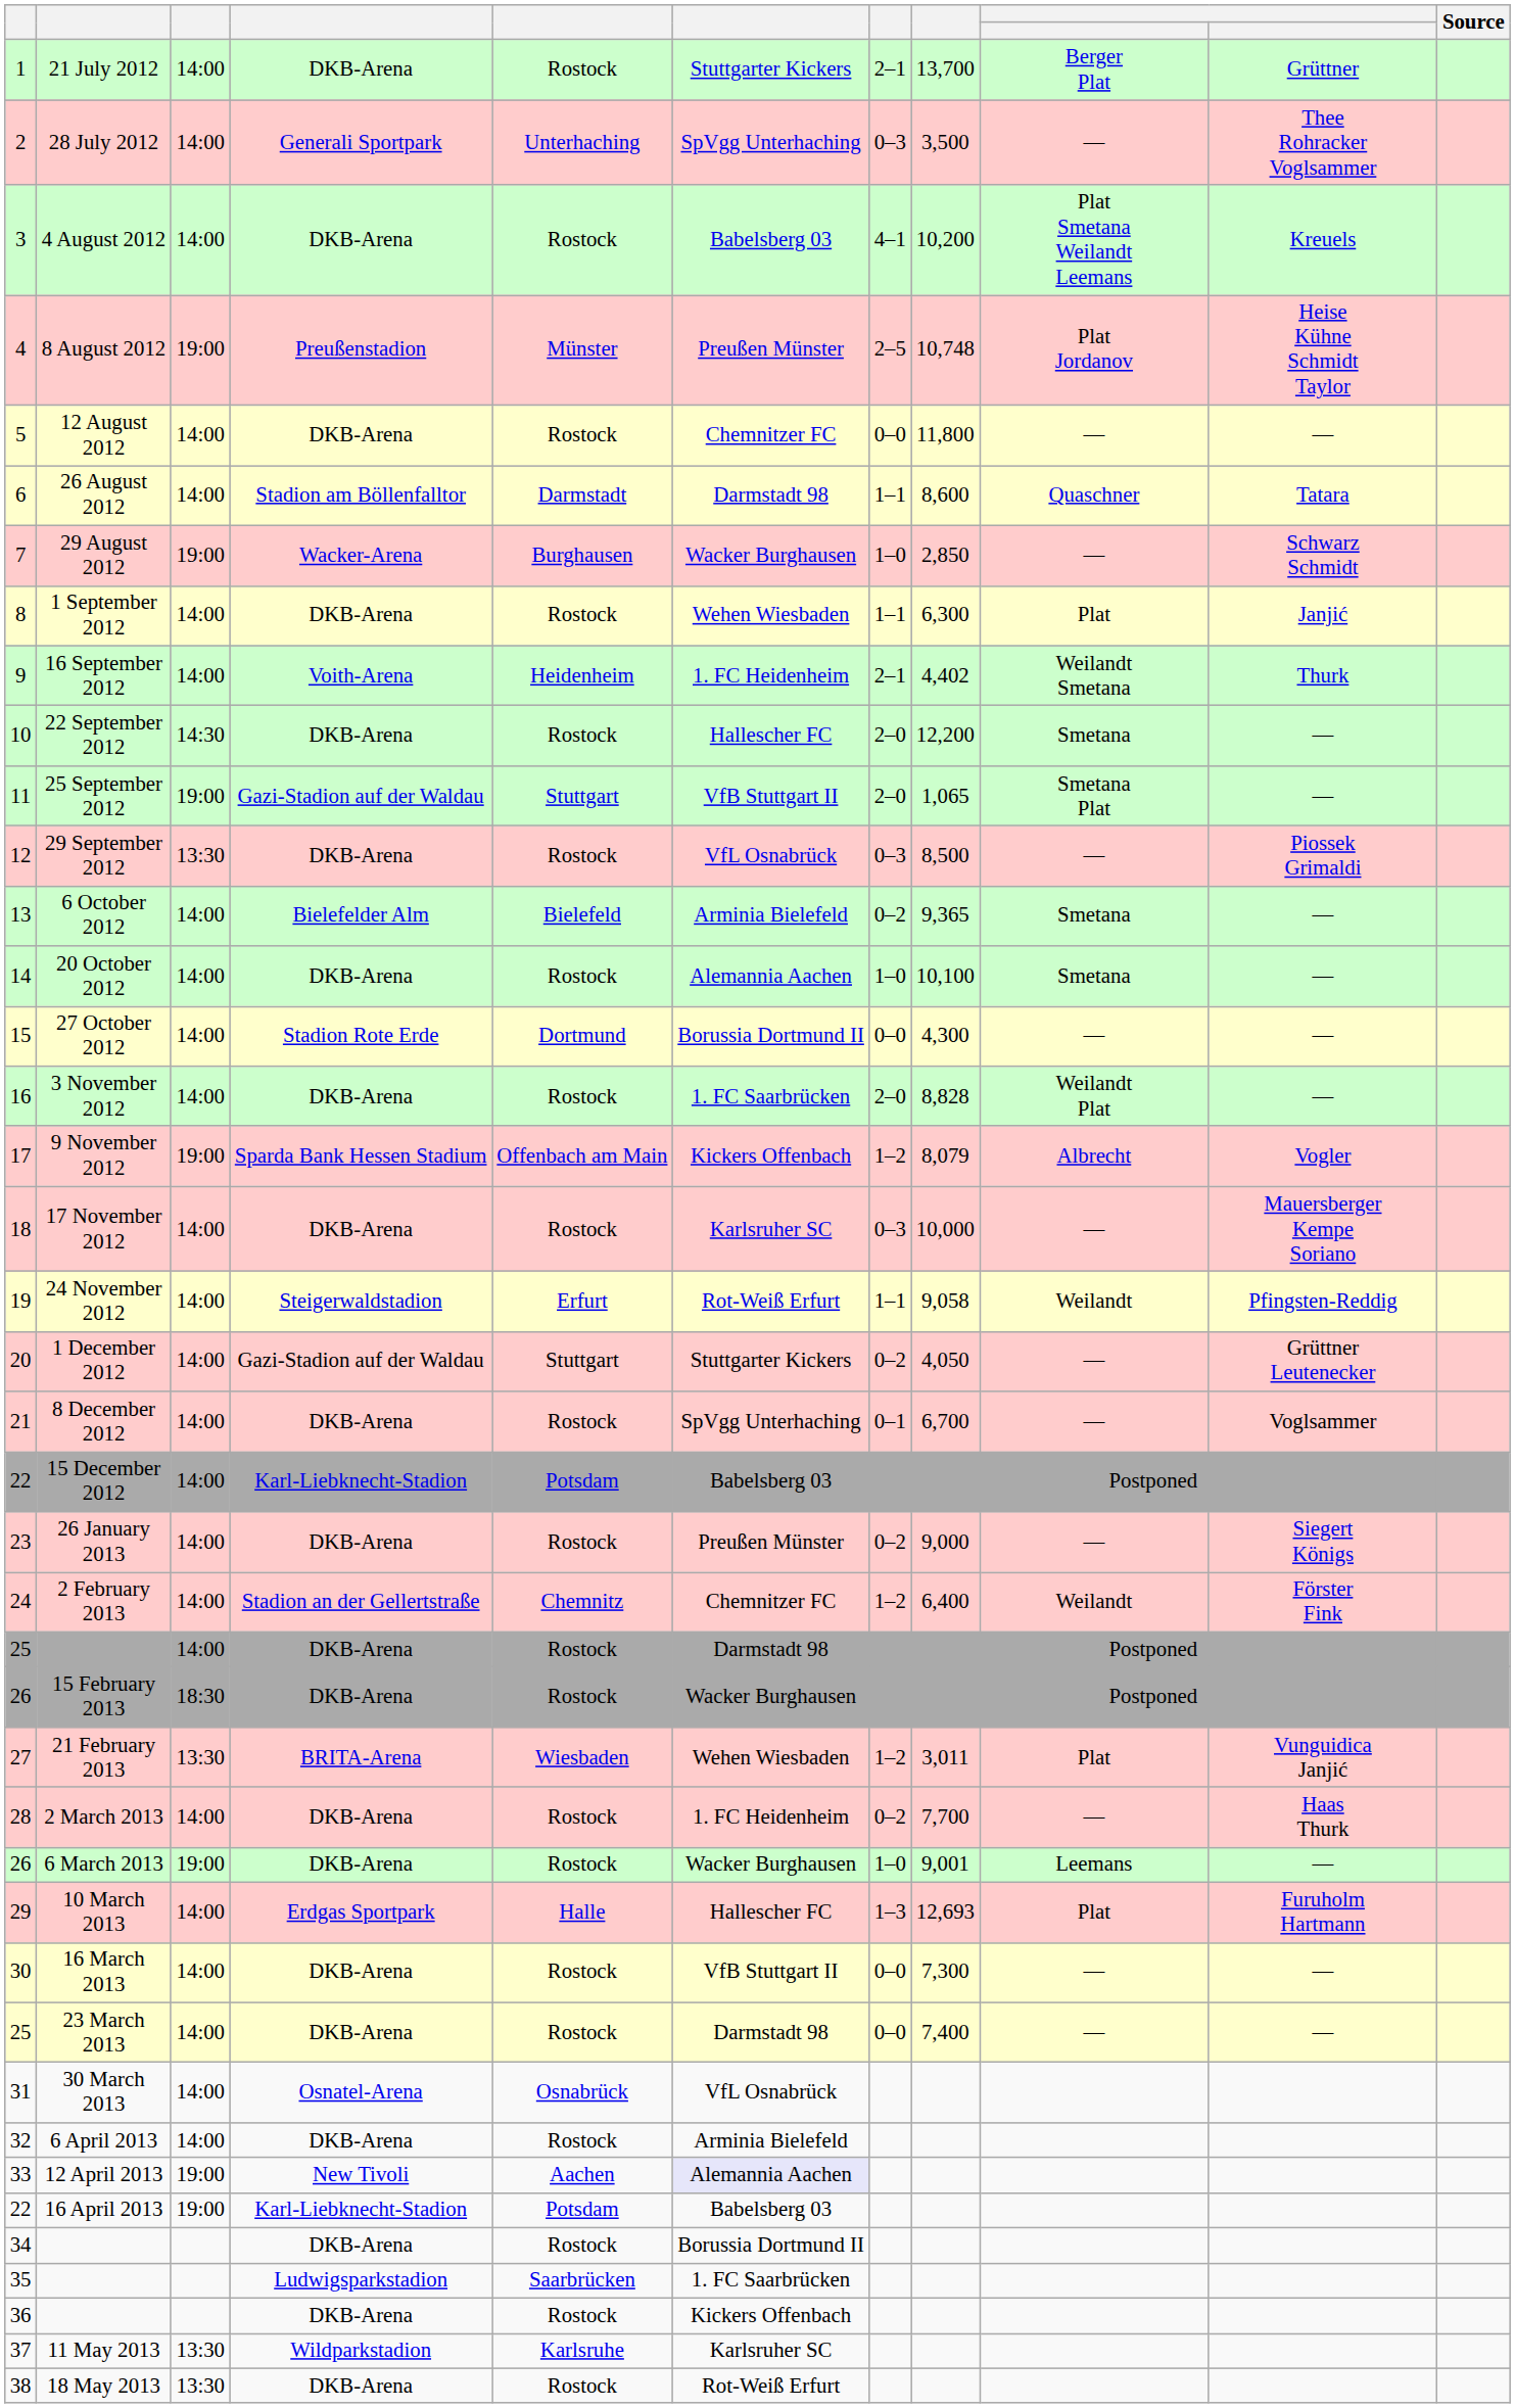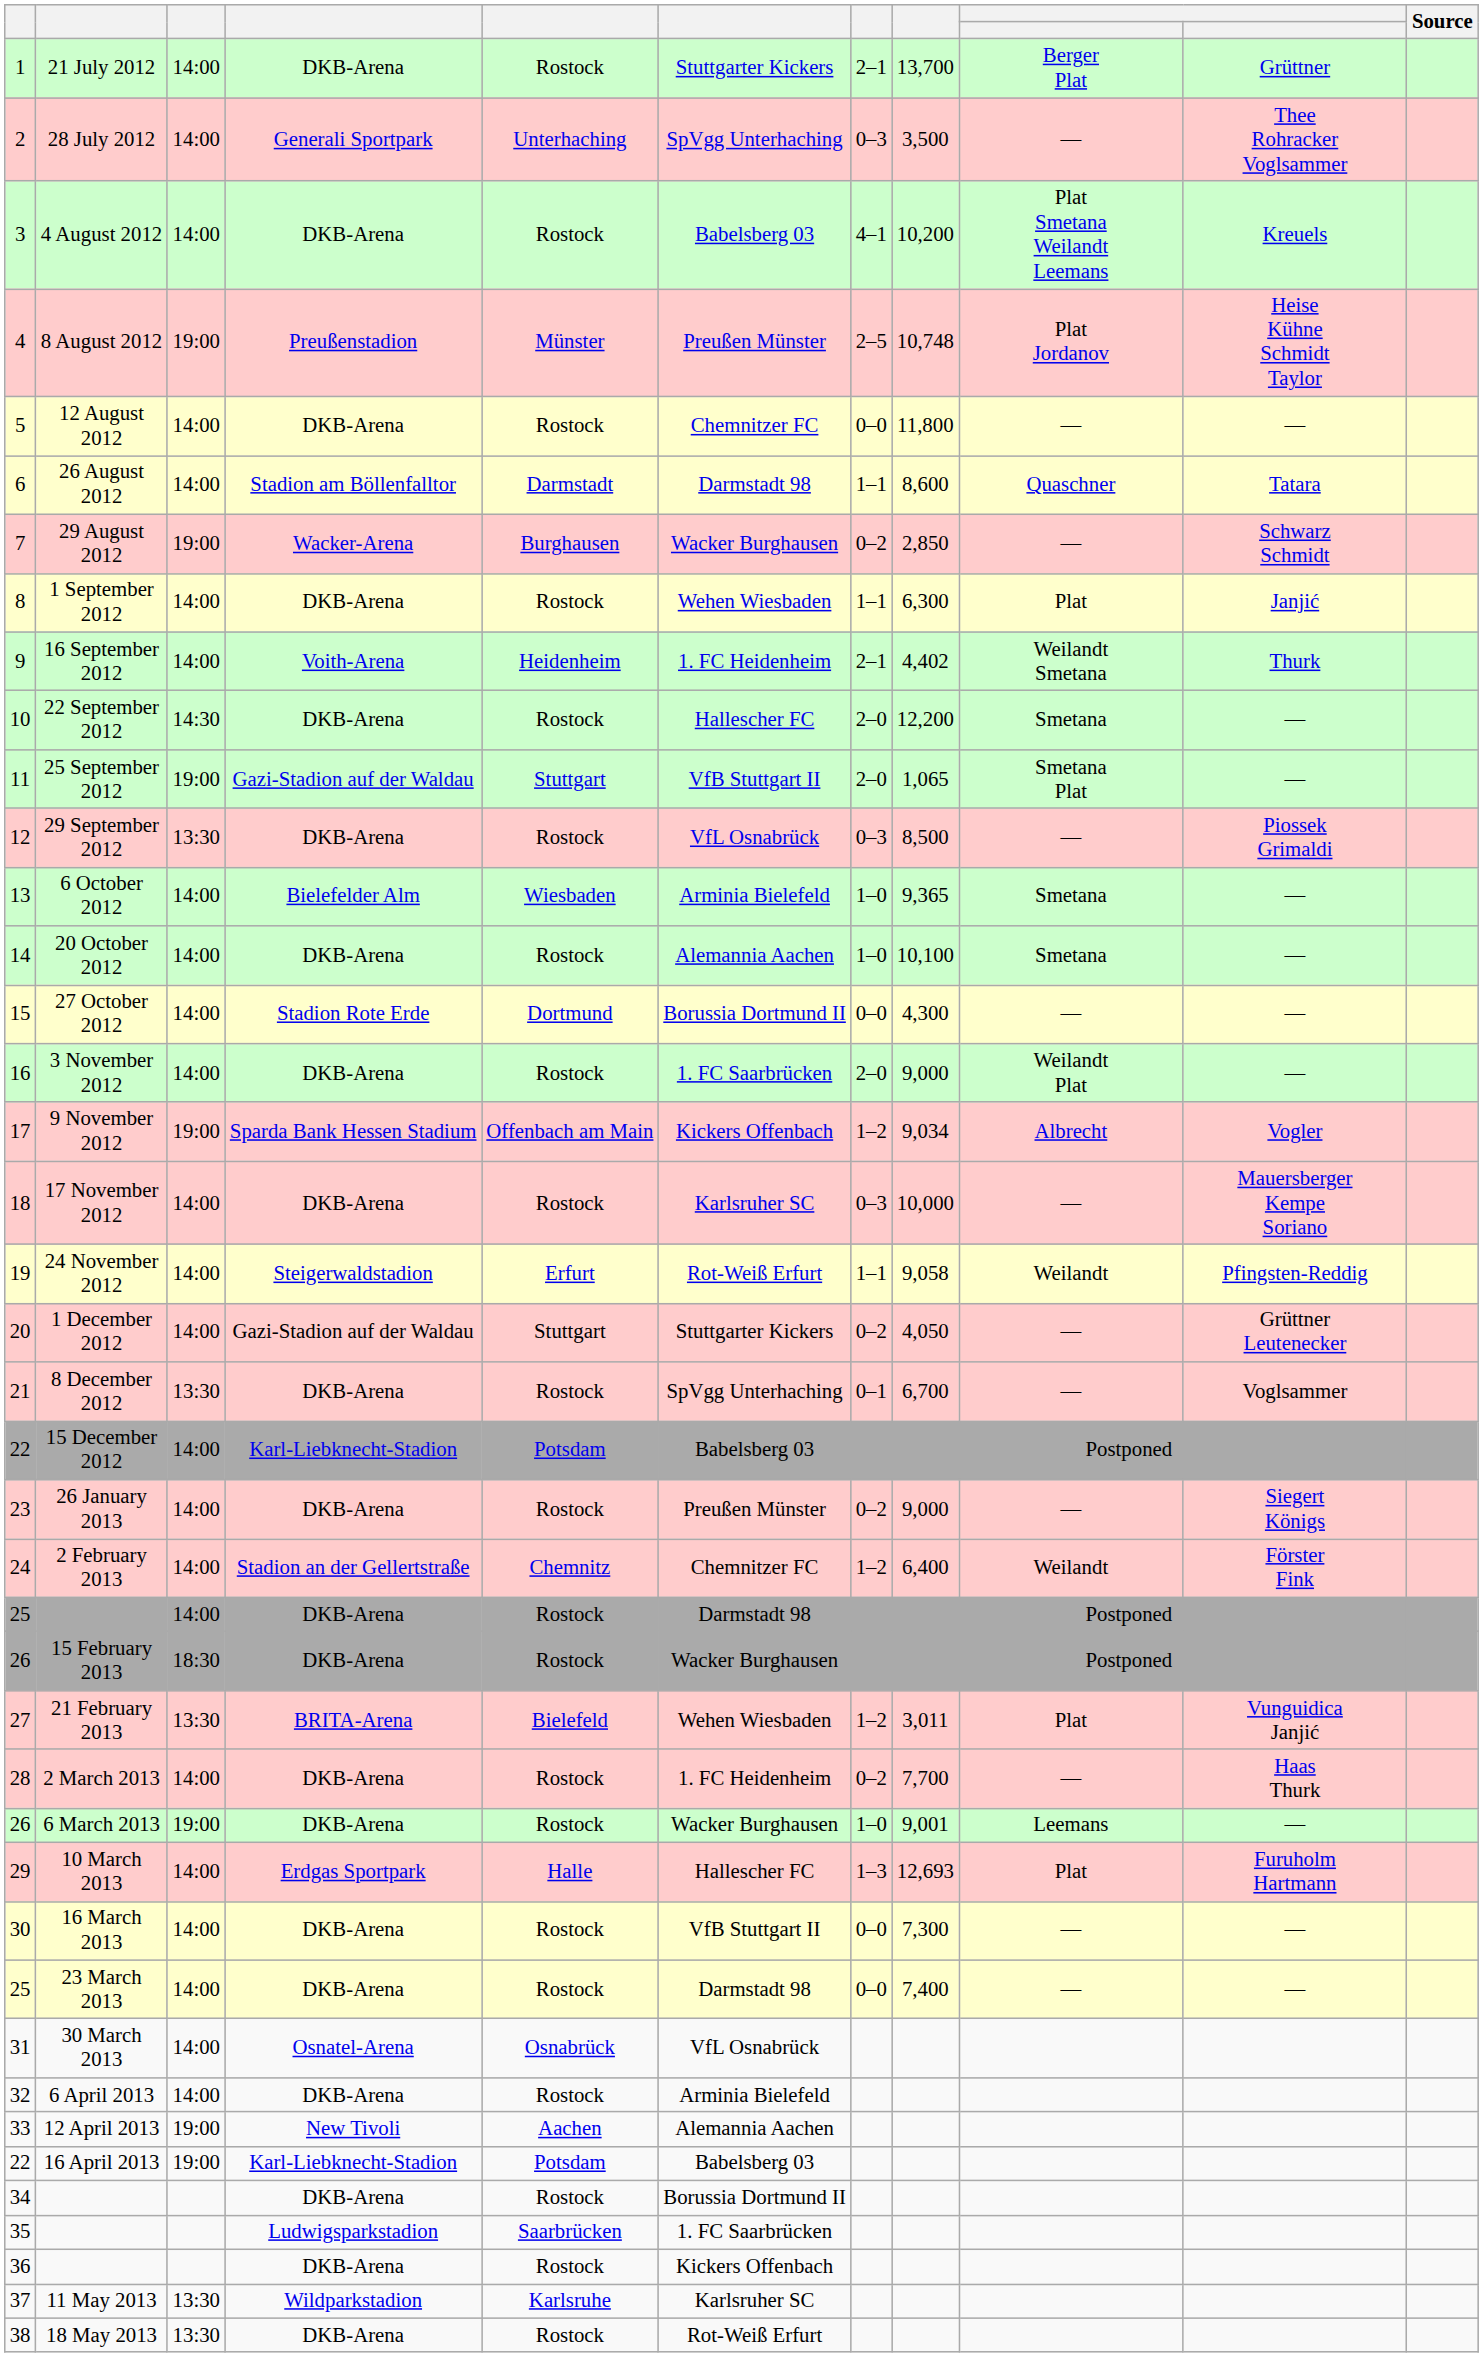29 August 2012 | column 7: 1–0 -> 0–2
6 October 2012 | column 5: Bielefeld -> Wiesbaden
6 October 2012 | column 7: 0–2 -> 1–0
3 November 2012 | column 8: 8,828 -> 9,000
9 November 2012 | column 8: 8,079 -> 9,034
8 December 2012 | column 3: 14:00 -> 13:30
21 February 2013 | column 5: Wiesbaden -> Bielefeld
12 April 2013 | column 6: lavender background -> no background
